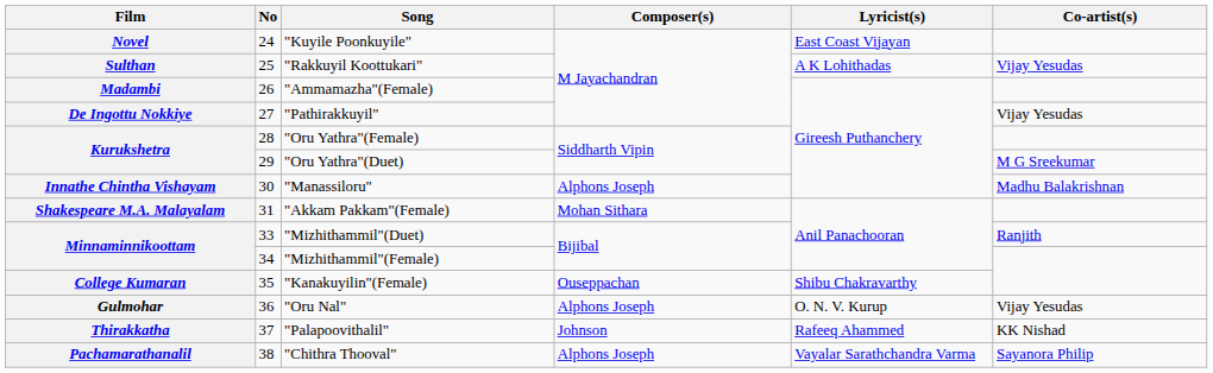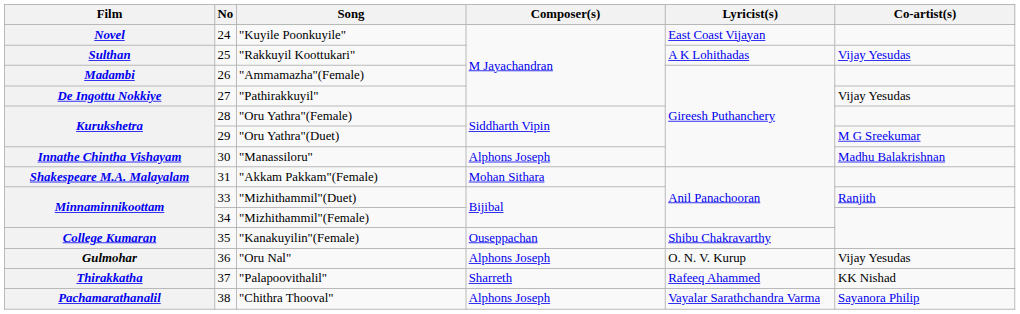"Palapoovithalil" | Composer(s): Johnson -> Sharreth
